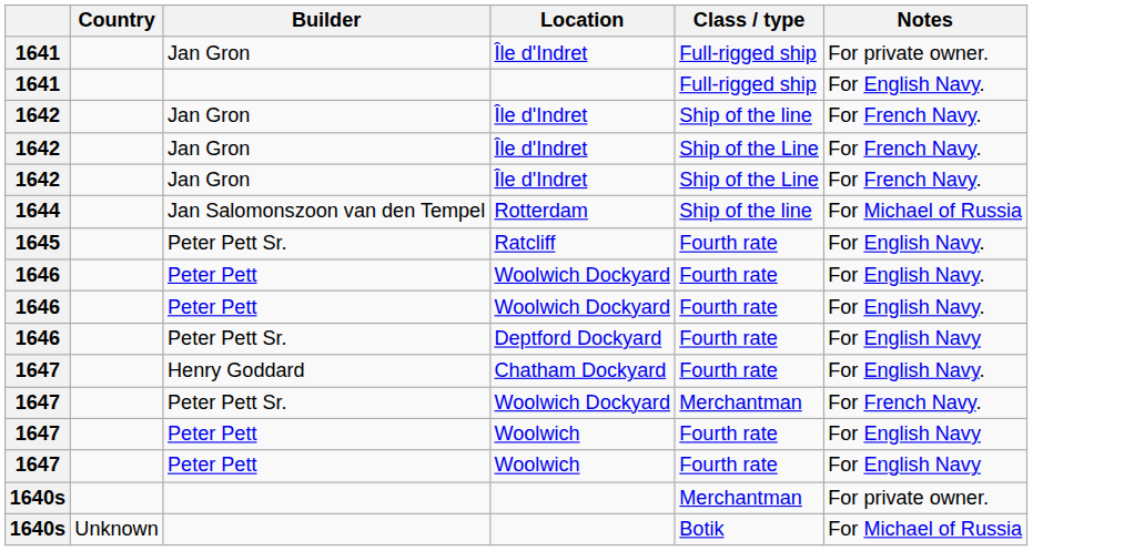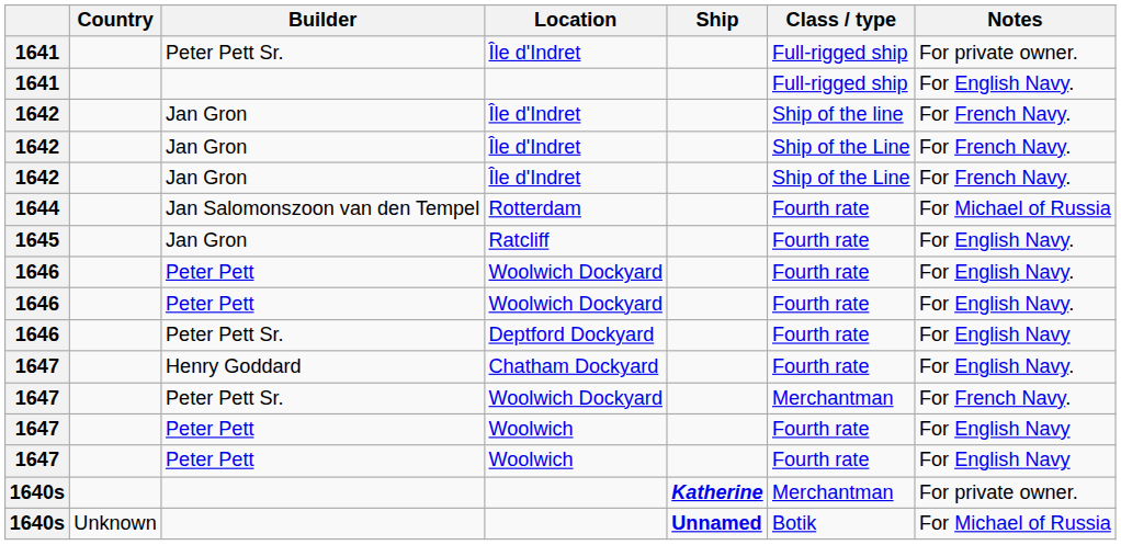+ column: Ship | Katherine | Unnamed
1641 / Île d'Indret | Builder: Jan Gron -> Peter Pett Sr.
Rotterdam | Class / type: Ship of the line -> Fourth rate
Ratcliff | Builder: Peter Pett Sr. -> Jan Gron
